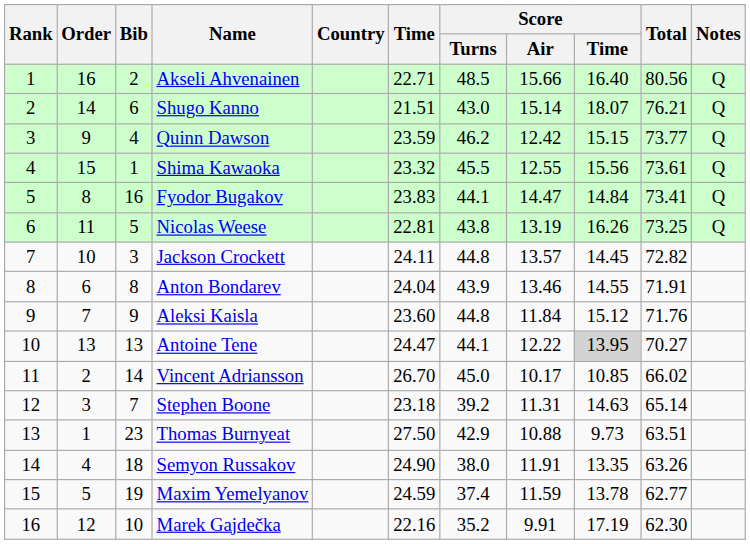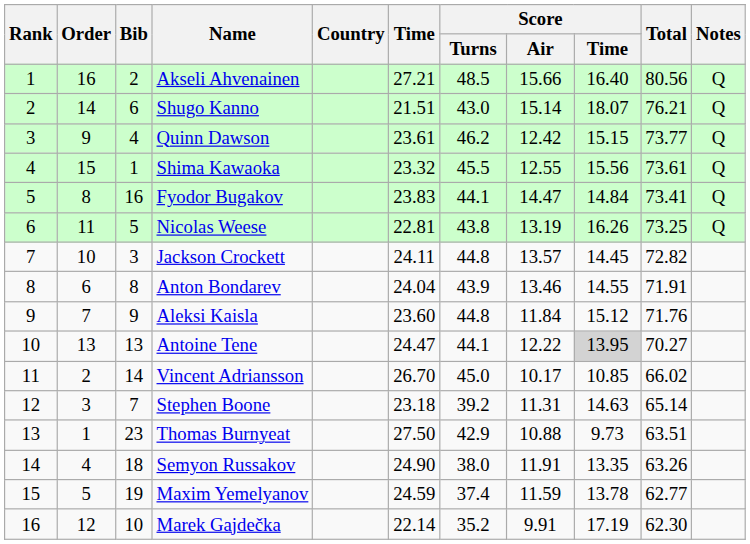Akseli Ahvenainen | Time: 22.71 -> 27.21
Quinn Dawson | Time: 23.59 -> 23.61
Marek Gajdečka | Time: 22.16 -> 22.14
